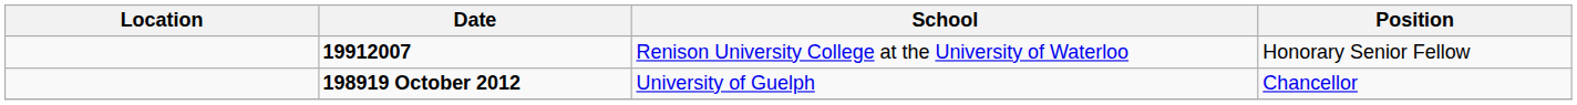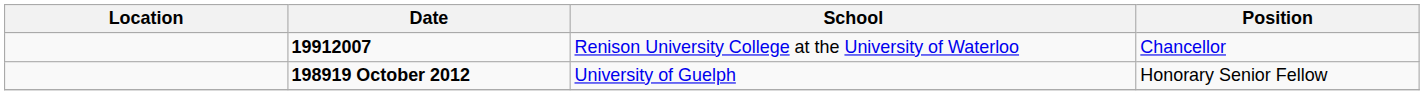19912007 | Position: Honorary Senior Fellow -> Chancellor
198919 October 2012 | Position: Chancellor -> Honorary Senior Fellow
